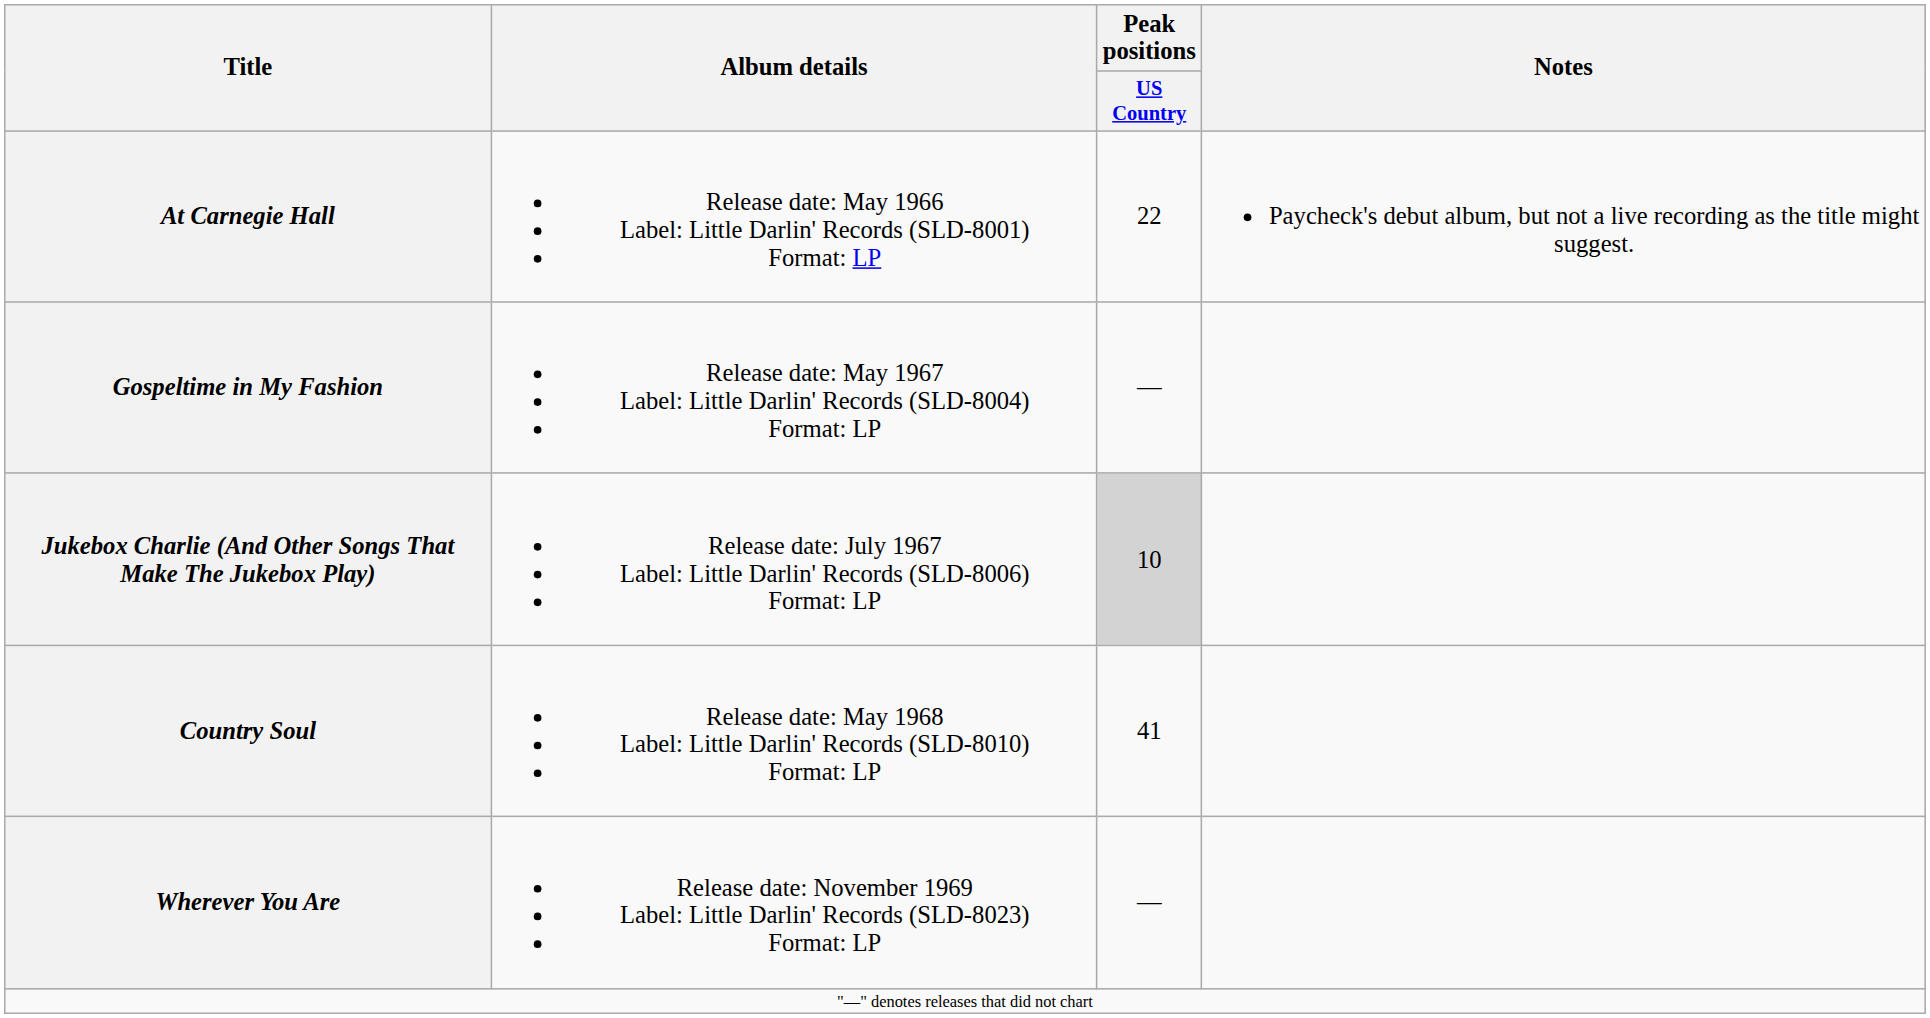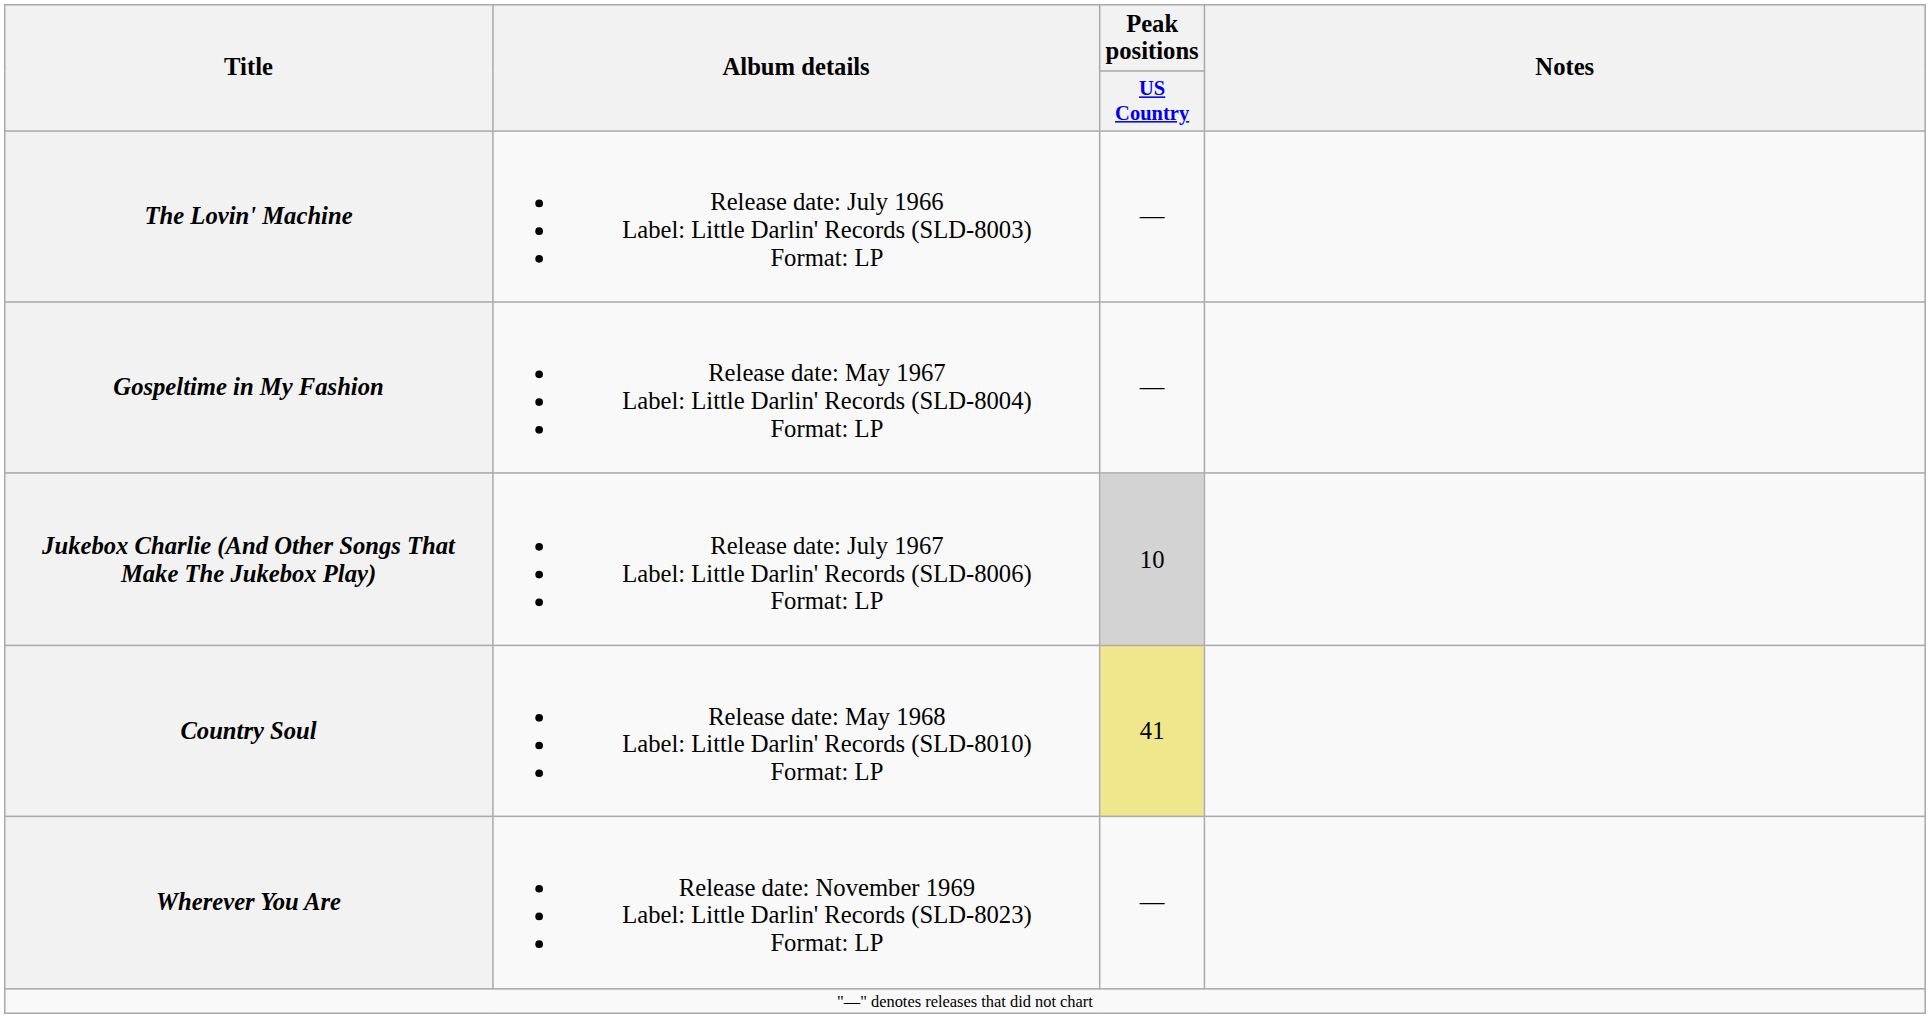- row: At Carnegie Hall | Release date: May 1966 Label: Little Darlin' Records (SLD-8001) Format: LP | 22 | Paycheck's debut album, but not a live recording as the title might suggest.
+ row: The Lovin' Machine | Release date: July 1966 Label: Little Darlin' Records (SLD-8003) Format: LP | —
Country Soul | Peak positions / US Country: no background -> khaki background
